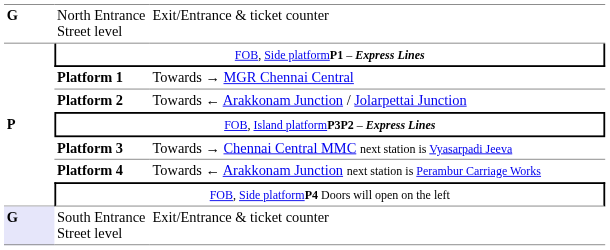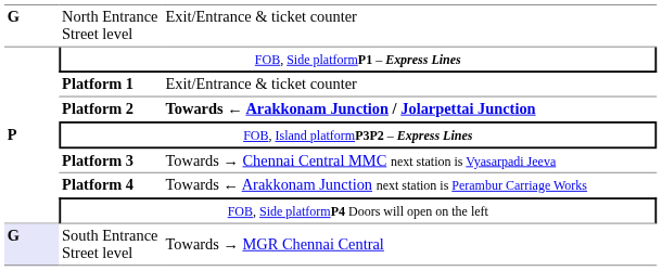Platform 1 | column 3: Towards → MGR Chennai Central -> Exit/Entrance & ticket counter
Platform 2 | column 3: normal -> bold
South Entrance Street level | column 3: Exit/Entrance & ticket counter -> Towards → MGR Chennai Central
